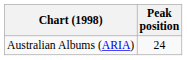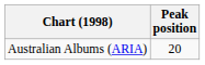Australian Albums (ARIA) | Peak position: 24 -> 20
